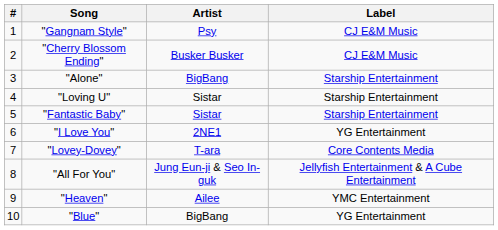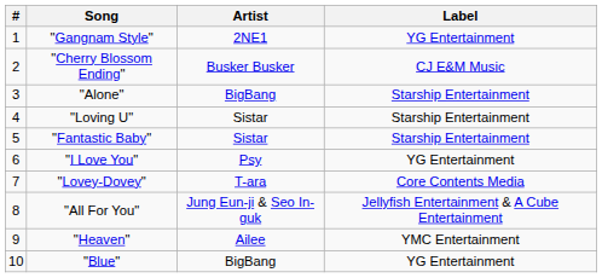"Gangnam Style" | Artist: Psy -> 2NE1
"Gangnam Style" | Label: CJ E&M Music -> YG Entertainment
"I Love You" | Artist: 2NE1 -> Psy
